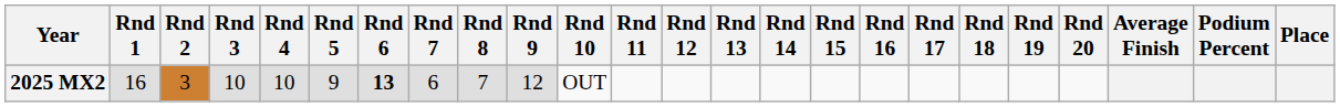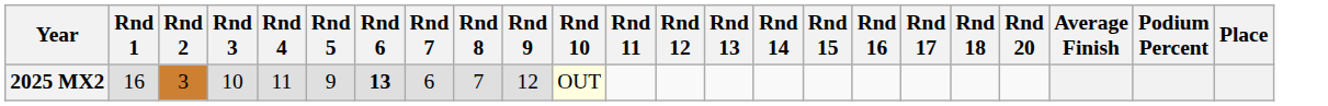- column: Rnd 19
2025 MX2 | Rnd 4: 10 -> 11
2025 MX2 | Rnd 10: no background -> lightyellow background
